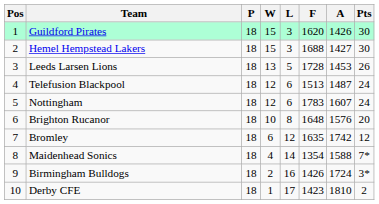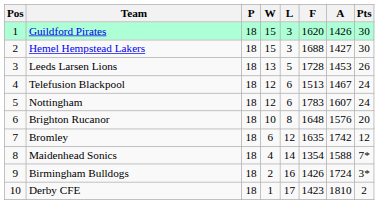Telefusion Blackpool | A: 1487 -> 1467
